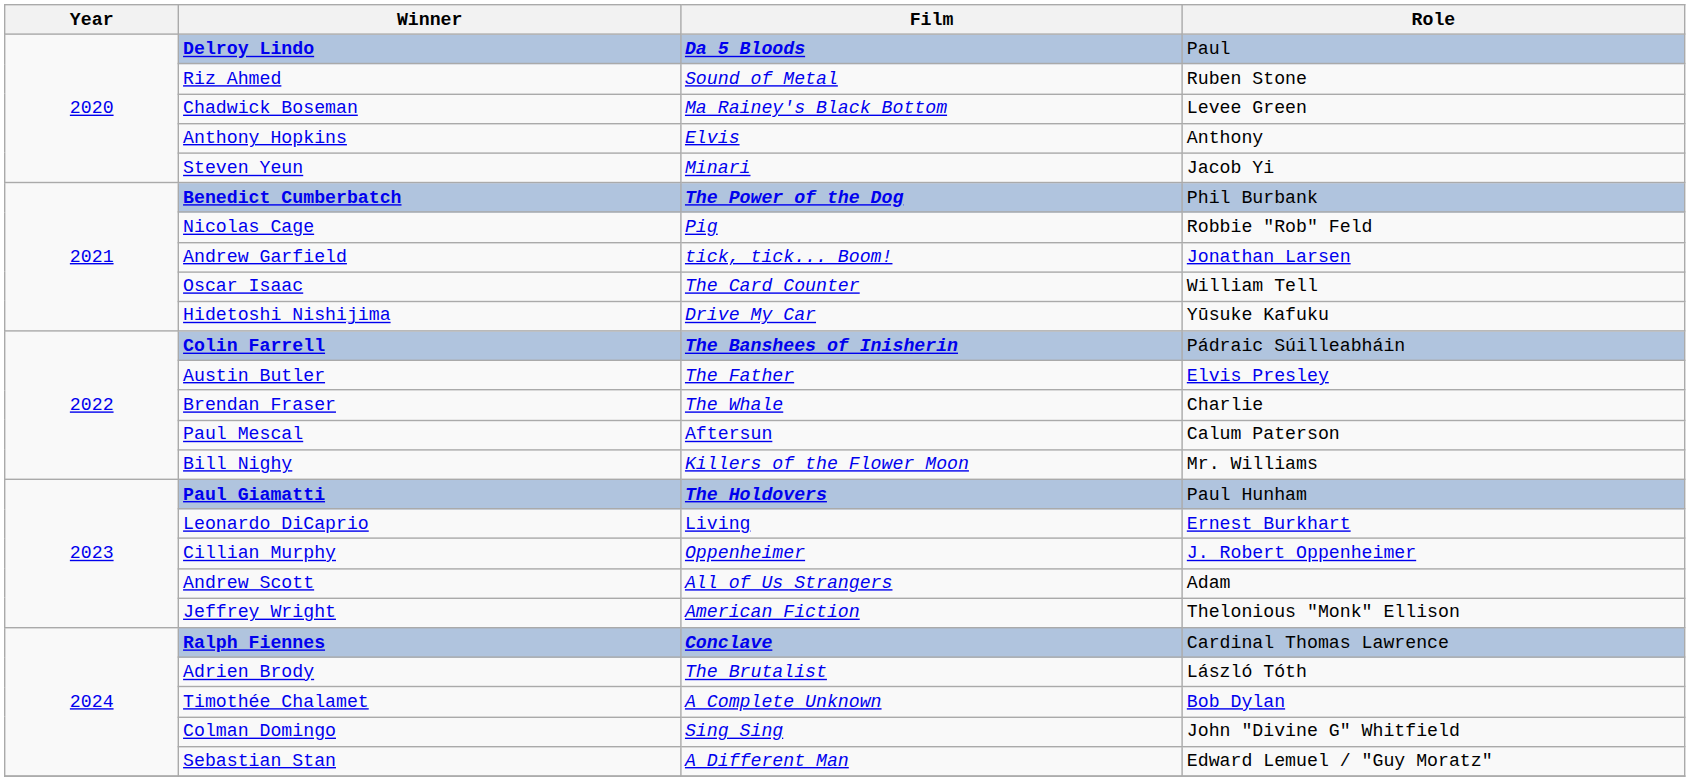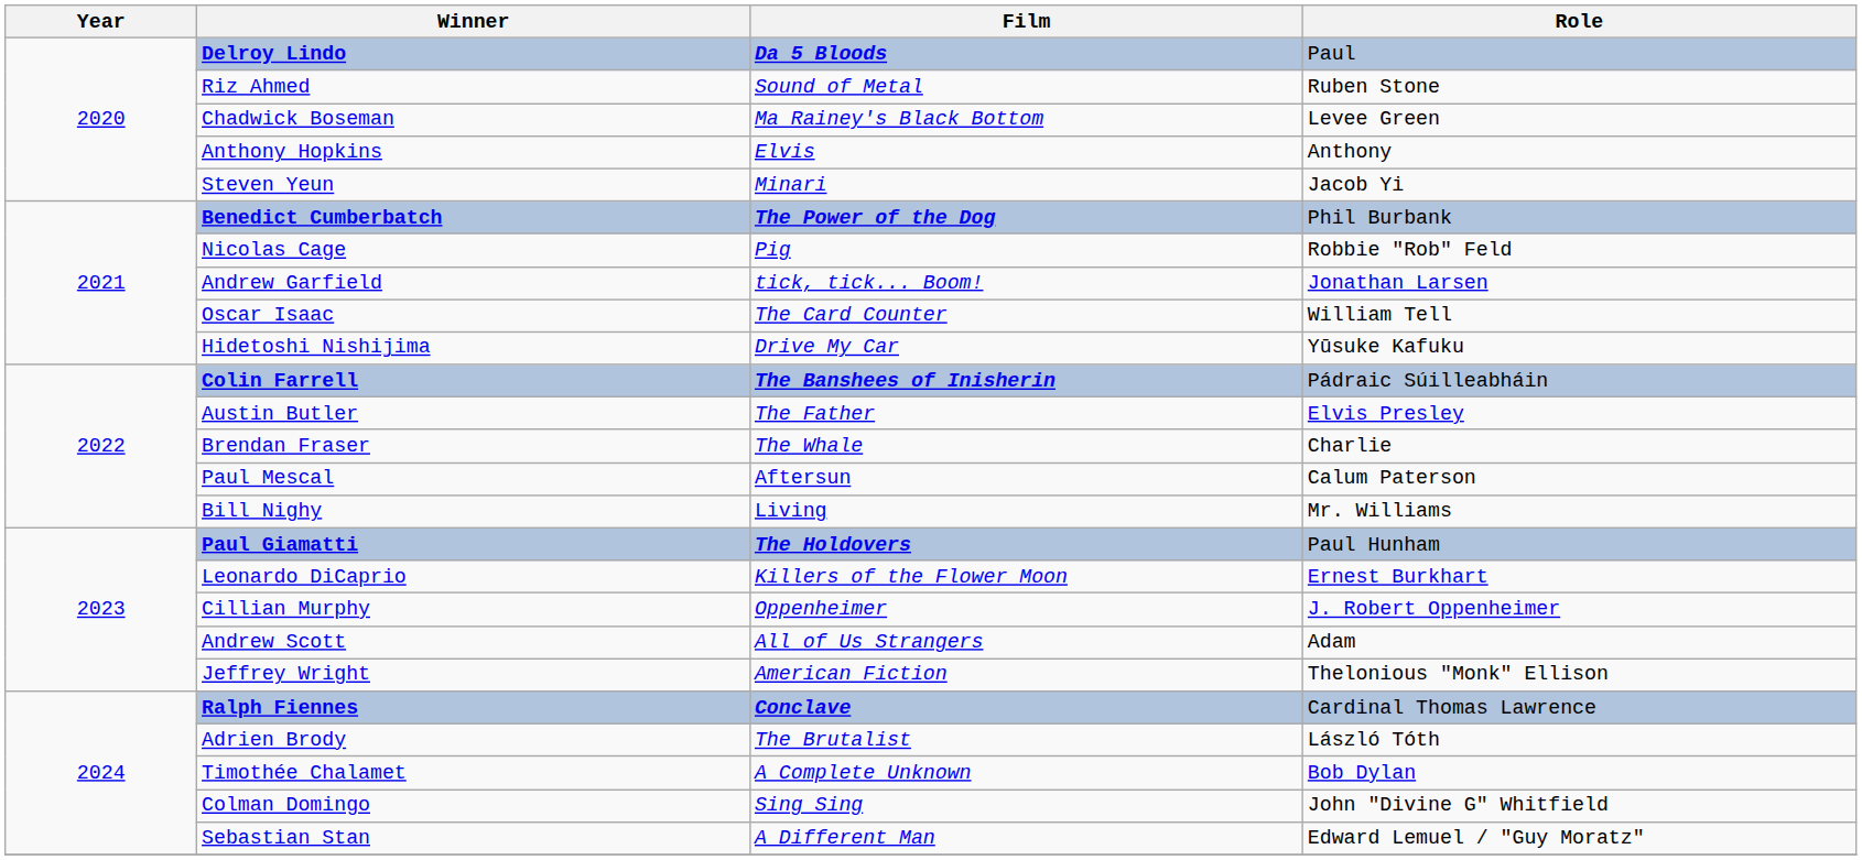Bill Nighy | Film: Killers of the Flower Moon -> Living
Leonardo DiCaprio | Film: Living -> Killers of the Flower Moon
